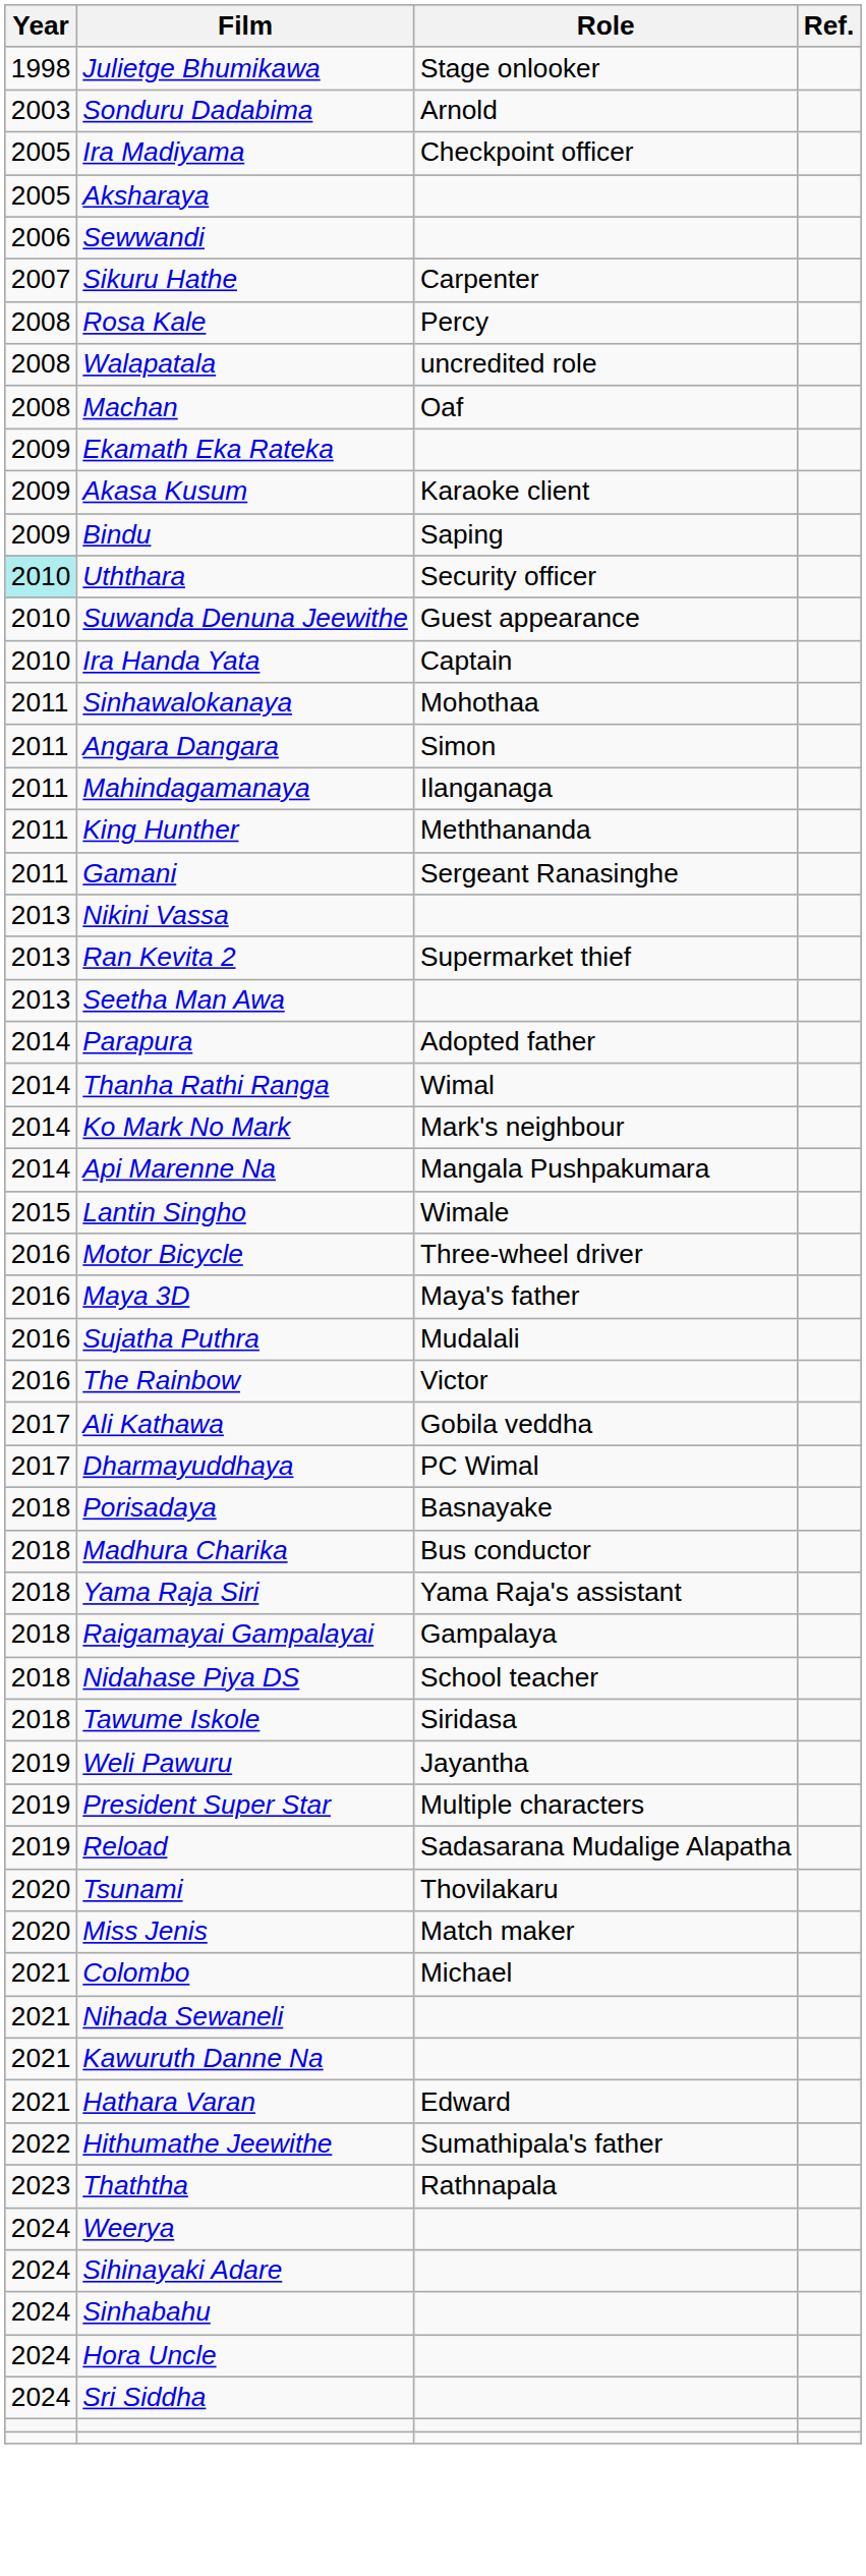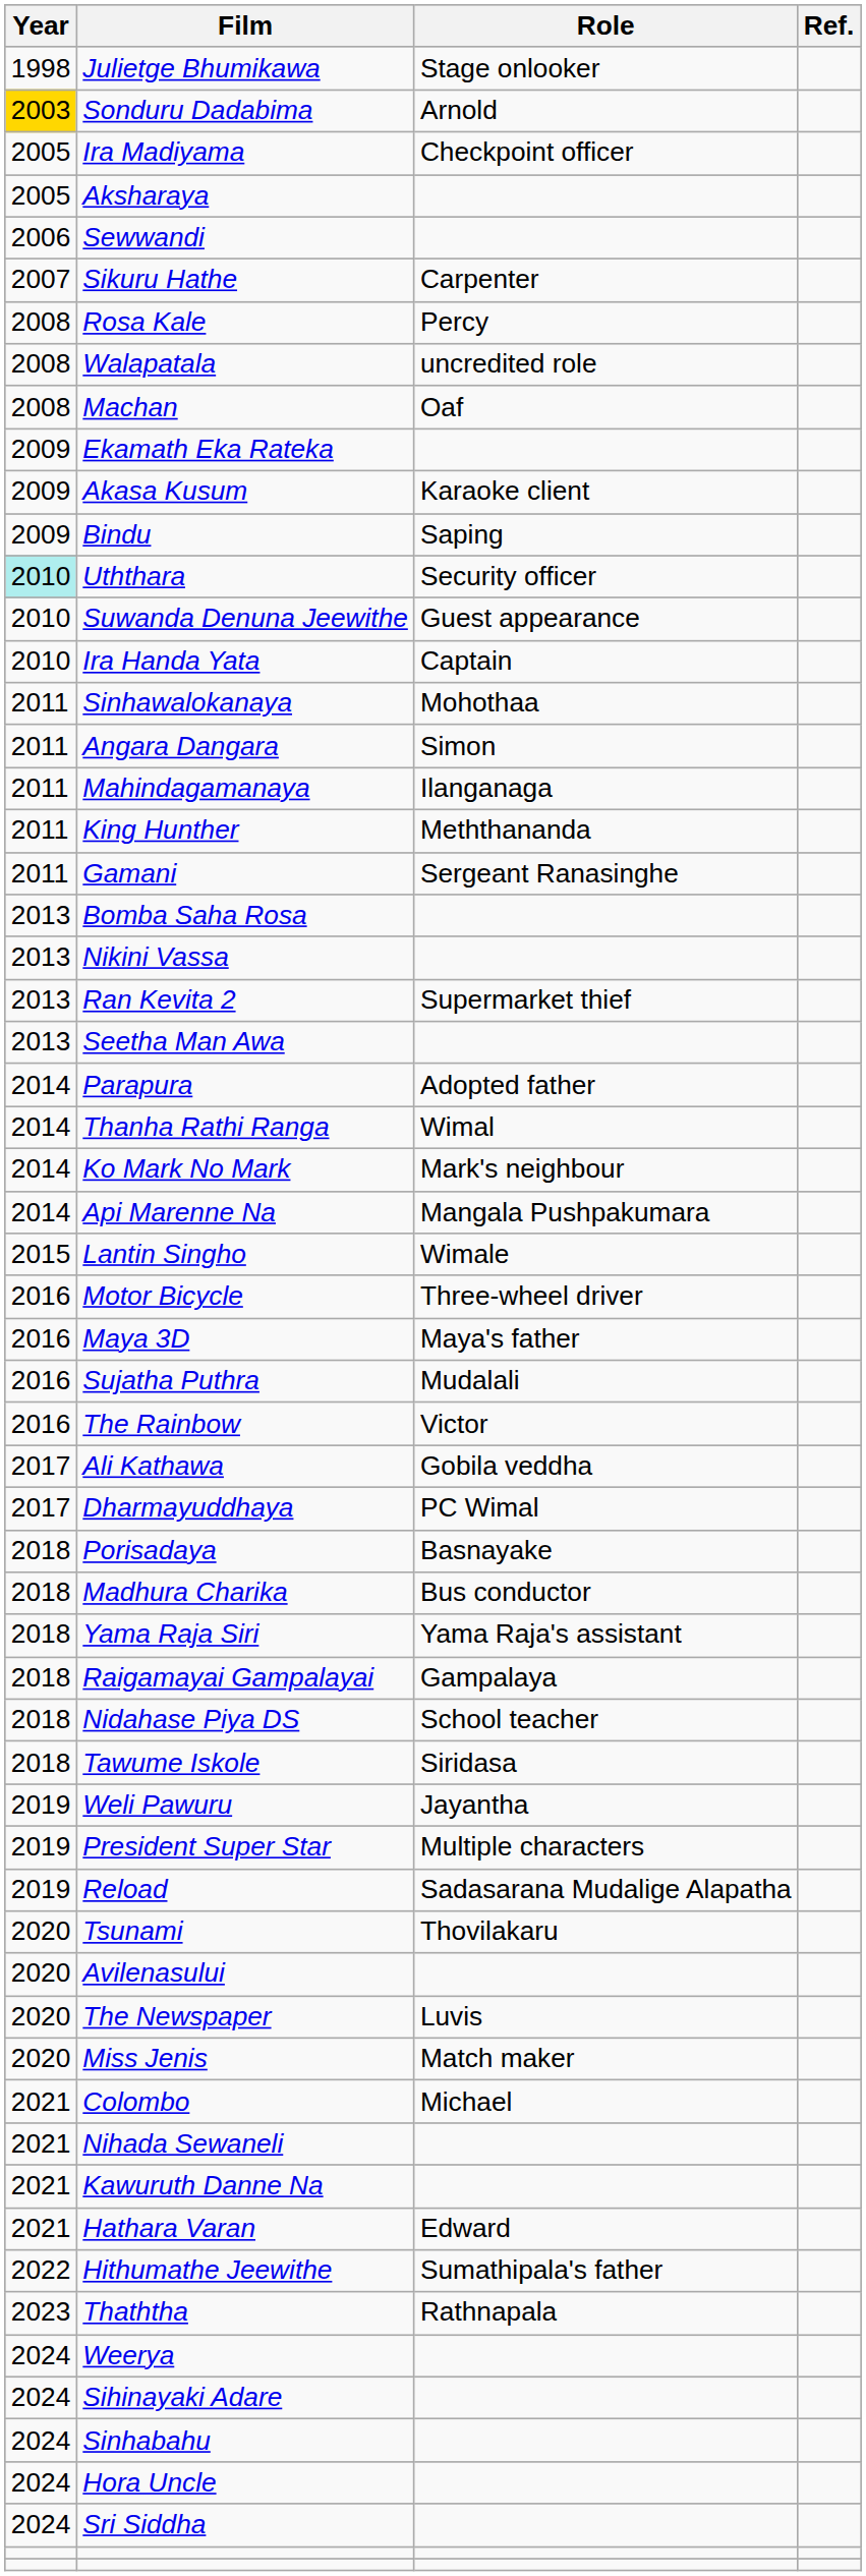Sonduru Dadabima | Year: no background -> gold background
+ row: 2013 | Bomba Saha Rosa
+ row: 2020 | Avilenasului
+ row: 2020 | The Newspaper | Luvis
